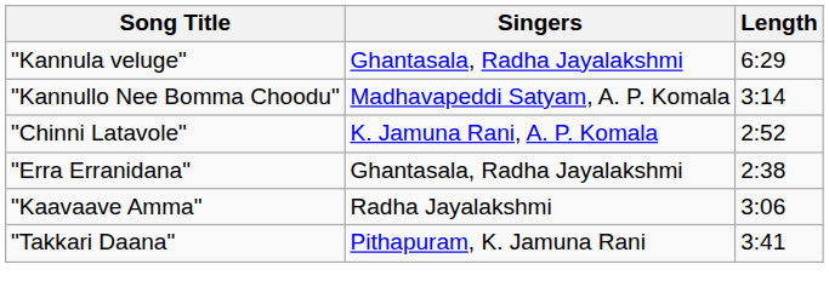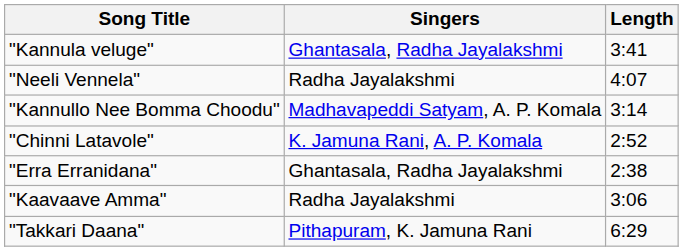"Kannula veluge" | Length: 6:29 -> 3:41
+ row: "Neeli Vennela" | Radha Jayalakshmi | 4:07
"Takkari Daana" | Length: 3:41 -> 6:29
